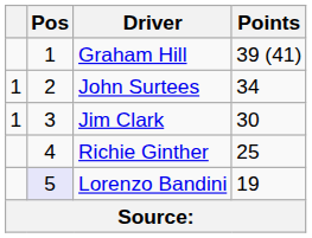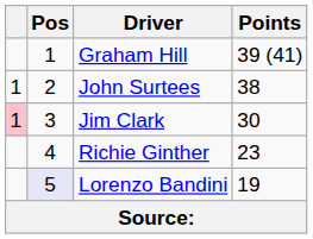John Surtees | Points: 34 -> 38
Jim Clark | column 1: no background -> pink background
Richie Ginther | Points: 25 -> 23
